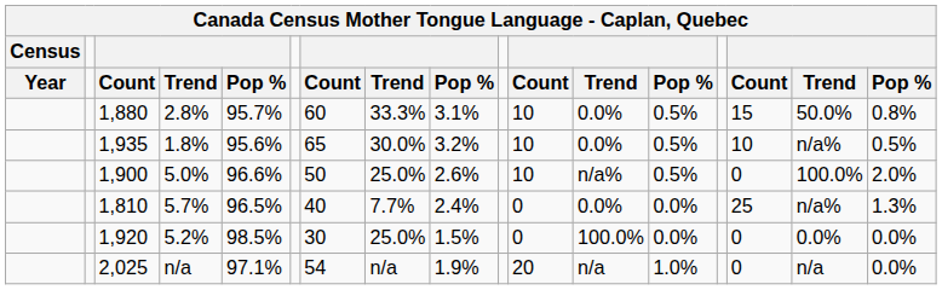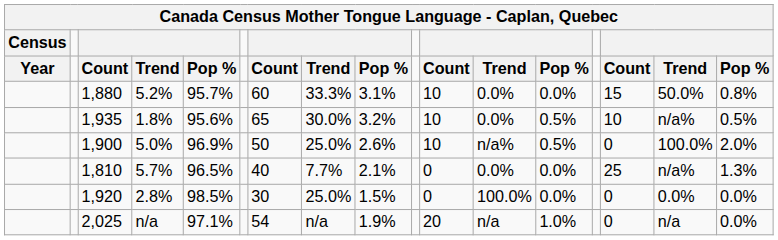1,880 | column 4: 2.8% -> 5.2%
1,880 | column 13: 0.5% -> 0.0%
1,900 | column 5: 96.6% -> 96.9%
1,810 | column 9: 2.4% -> 2.1%
1,920 | column 4: 5.2% -> 2.8%
